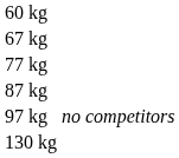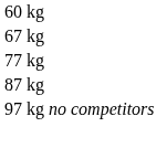- row: 130 kg
